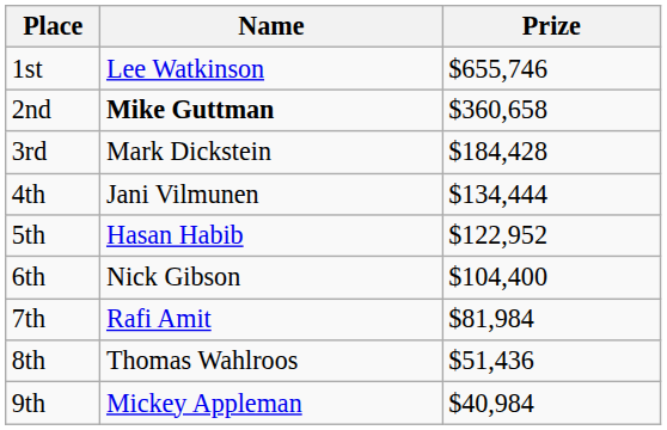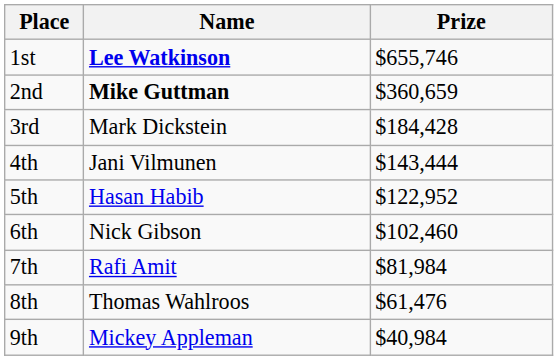1st | Name: normal -> bold
2nd | Prize: $360,658 -> $360,659
4th | Prize: $134,444 -> $143,444
6th | Prize: $104,400 -> $102,460
8th | Prize: $51,436 -> $61,476
